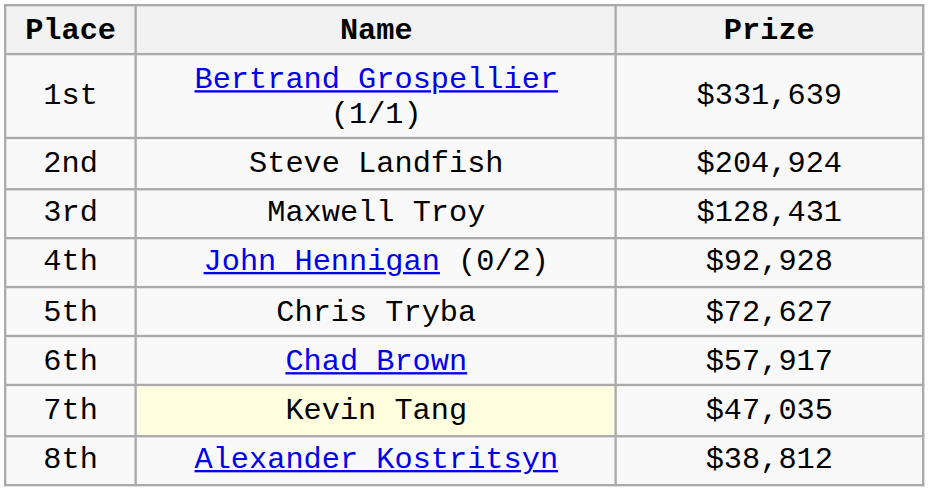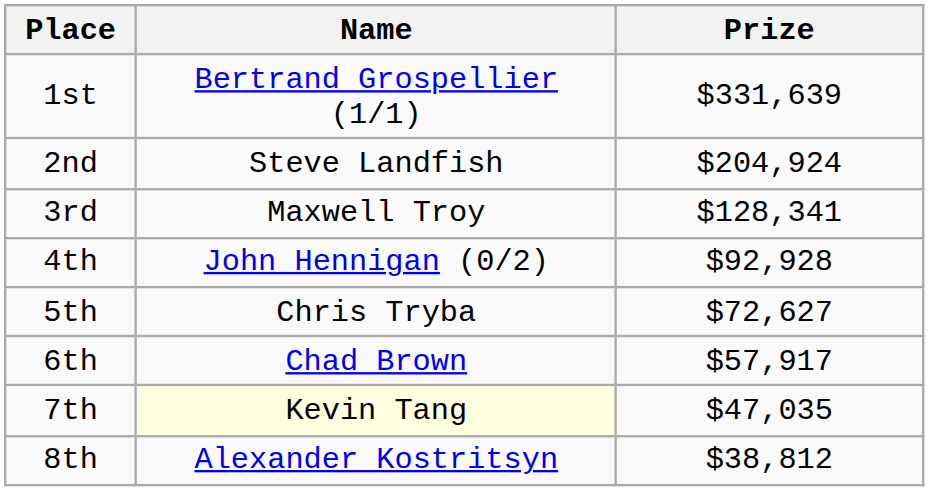3rd | Prize: $128,431 -> $128,341
